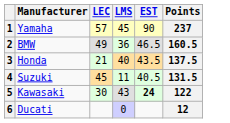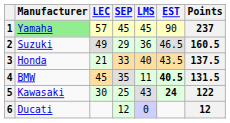+ column: SEP | 45 | 29 | 33 | 35 | 25 | 12
1 | Manufacturer: no background -> lightgreen background
2 | Manufacturer: BMW -> Suzuki
4 | Manufacturer: Suzuki -> BMW
4 | EST: normal -> bold
